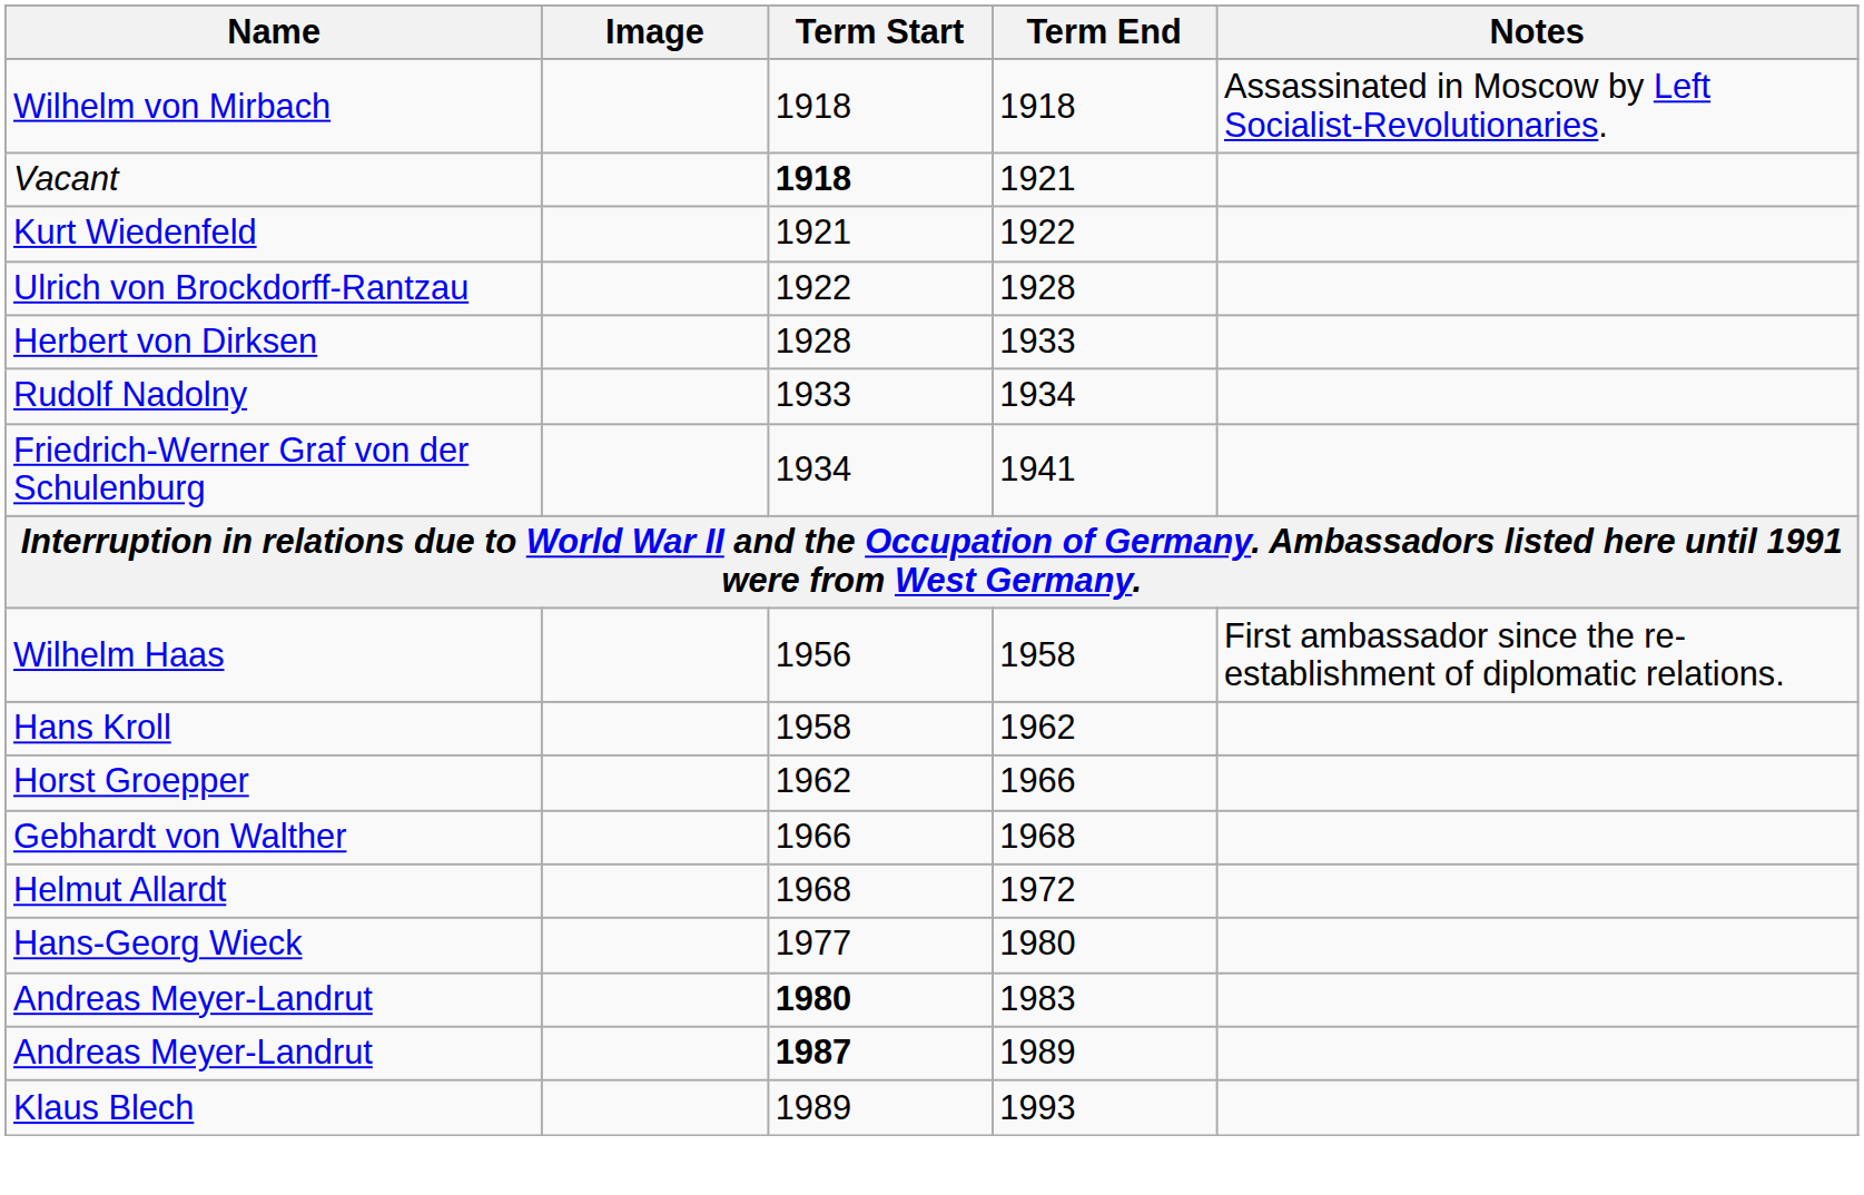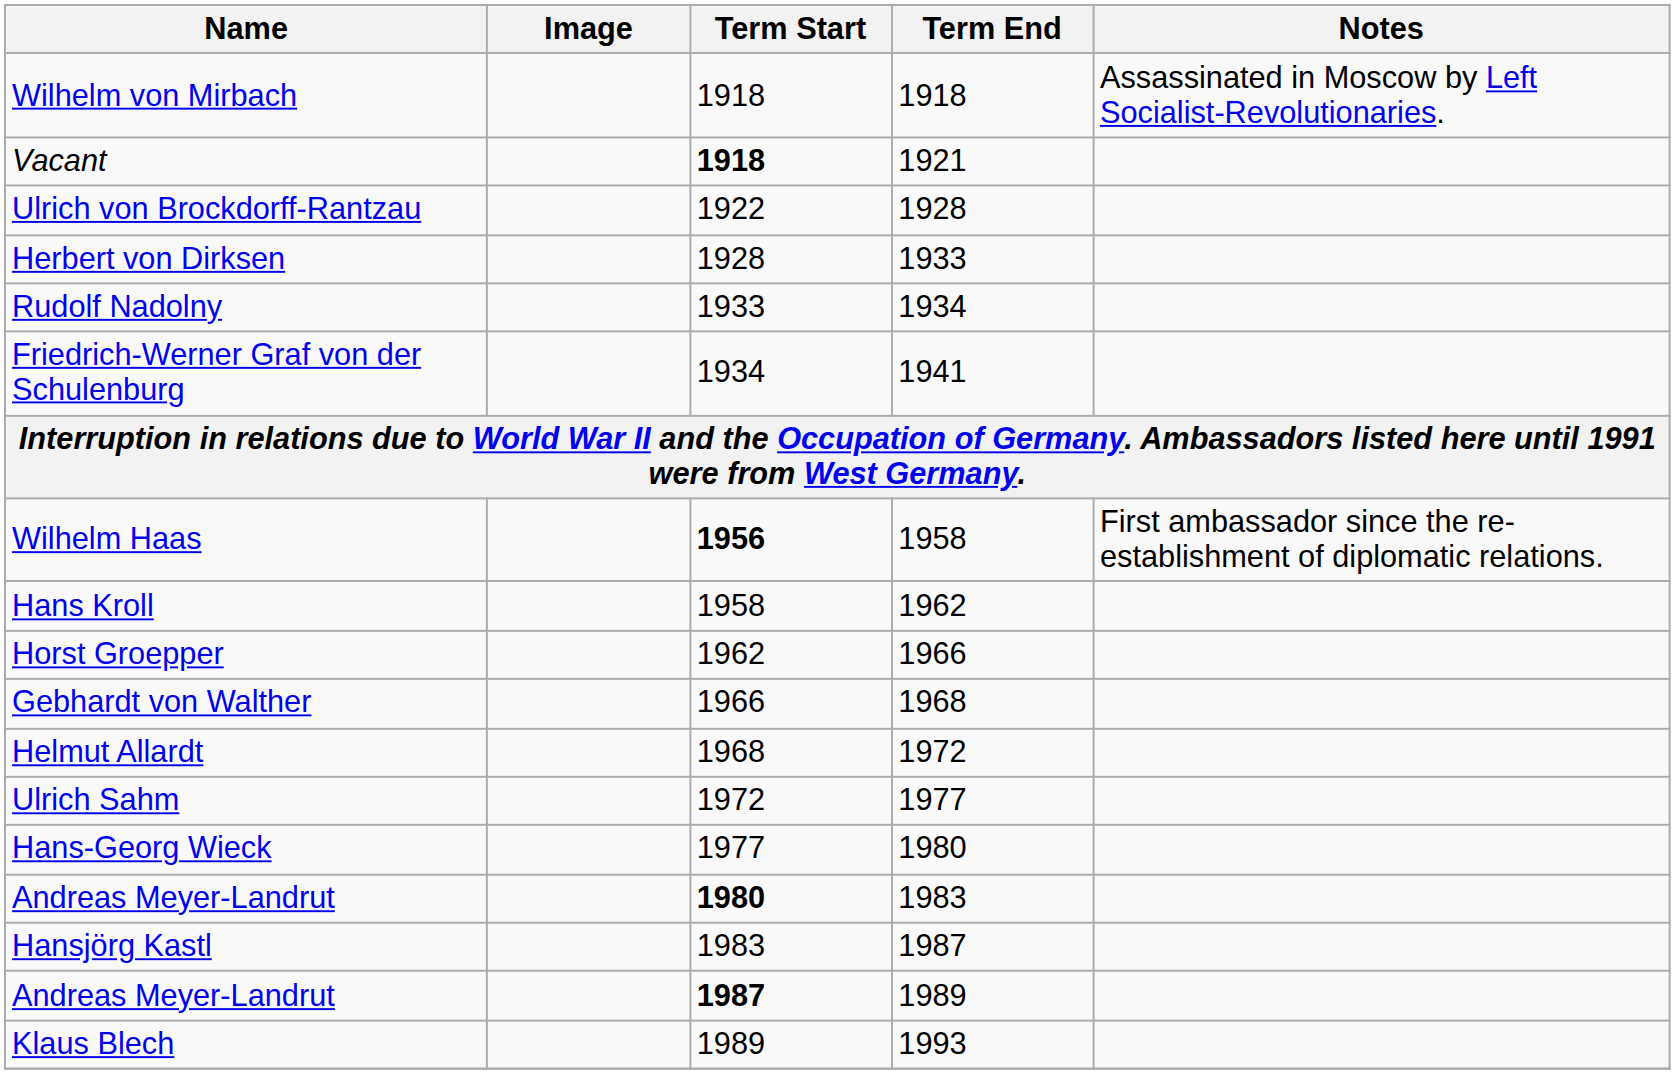- row: Kurt Wiedenfeld | 1921 | 1922
Wilhelm Haas | Term Start: normal -> bold
+ row: Ulrich Sahm | 1972 | 1977
+ row: Hansjörg Kastl | 1983 | 1987
